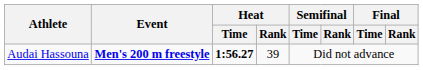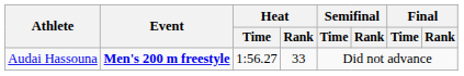Audai Hassouna | Heat / Time: bold -> normal
Audai Hassouna | Heat / Rank: 39 -> 33
